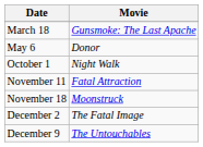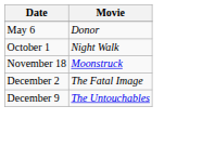- row: March 18 | Gunsmoke: The Last Apache
- row: November 11 | Fatal Attraction
